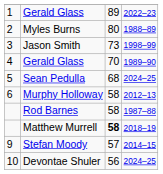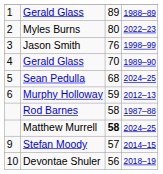1 / Gerald Glass | column 4: 2022–23 -> 1988–89
Myles Burns | column 4: 1988–89 -> 2022–23
Jason Smith | column 3: 73 -> 76
Murphy Holloway | column 3: 58 -> 59
Matthew Murrell | column 4: 2018–19 -> 2024–25
Devontae Shuler | column 4: 2024–25 -> 2018–19
